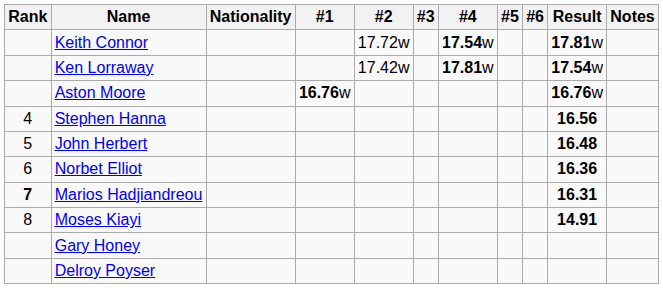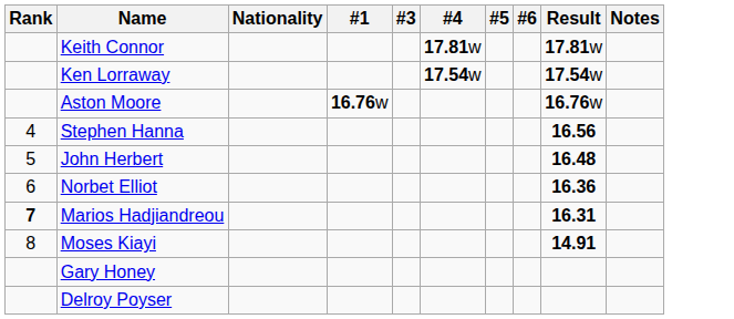- column: #2 | 17.72w | 17.42w
Keith Connor | #4: 17.54w -> 17.81w
Ken Lorraway | #4: 17.81w -> 17.54w
